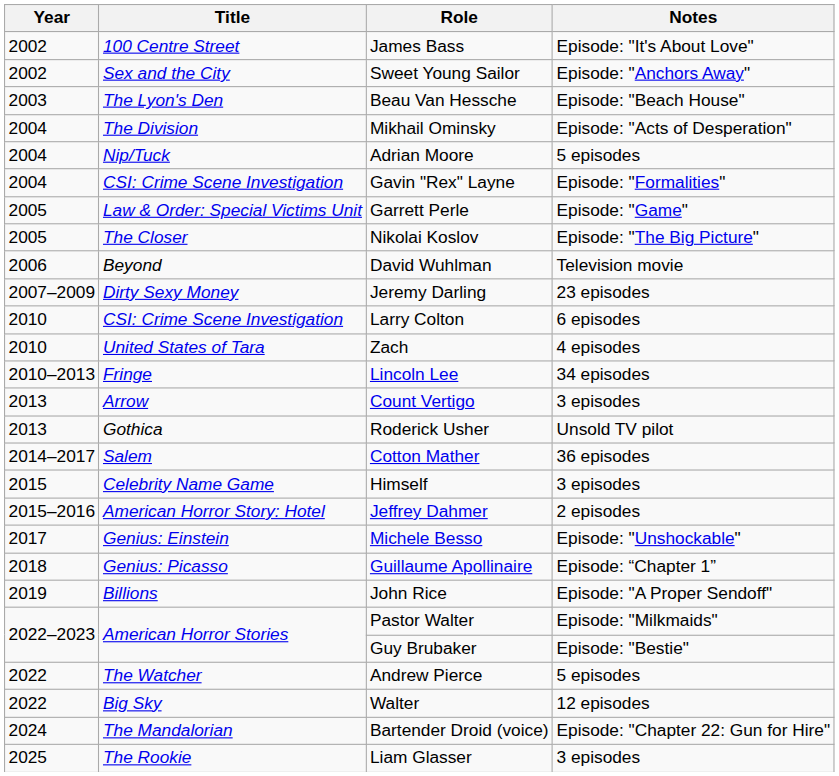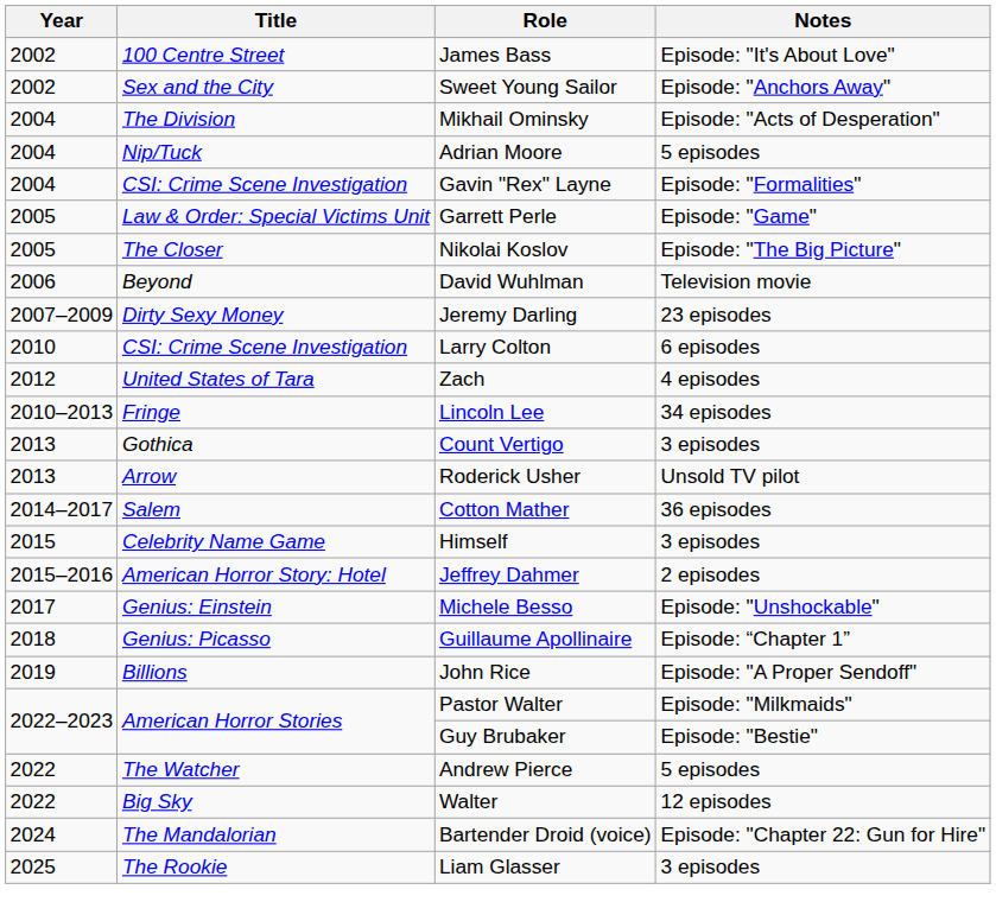- row: 2003 | The Lyon's Den | Beau Van Hessche | Episode: "Beach House"
Zach | Year: 2010 -> 2012
Count Vertigo | Title: Arrow -> Gothica
Roderick Usher | Title: Gothica -> Arrow
